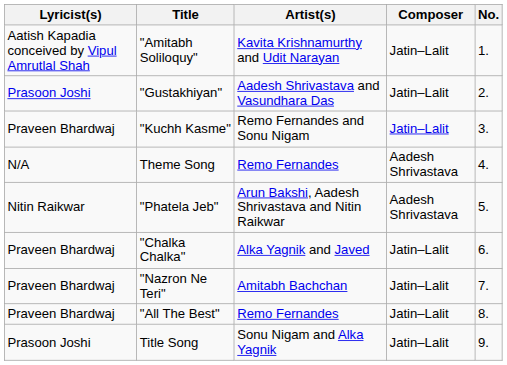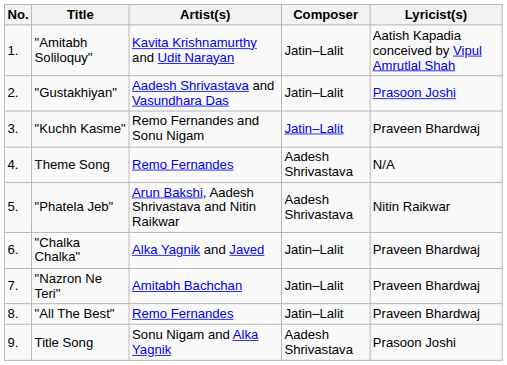columns swapped: No. <-> Lyricist(s)
Title Song | Composer: Jatin–Lalit -> Aadesh Shrivastava
